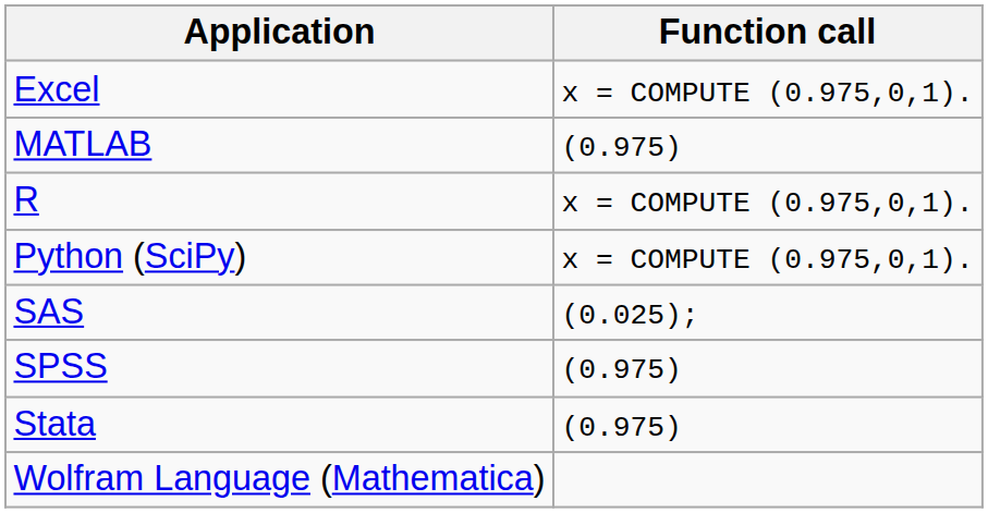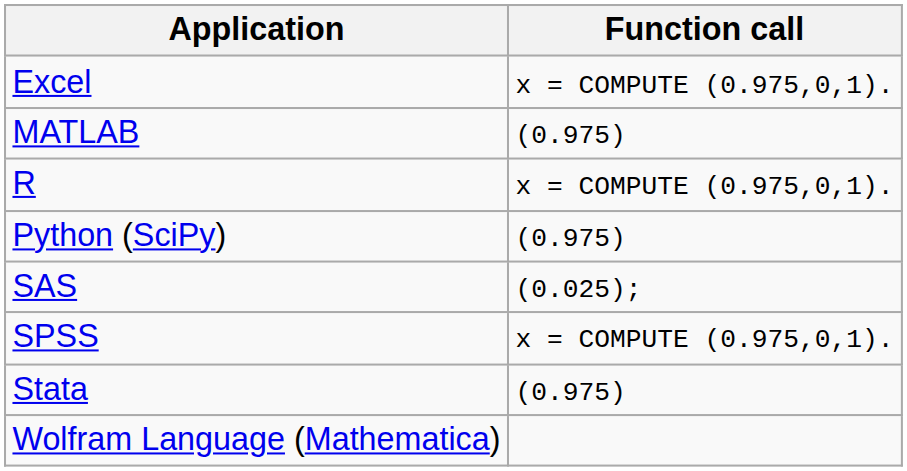Python (SciPy) | Function call: x = COMPUTE (0.975,0,1). -> (0.975)
SPSS | Function call: (0.975) -> x = COMPUTE (0.975,0,1).
